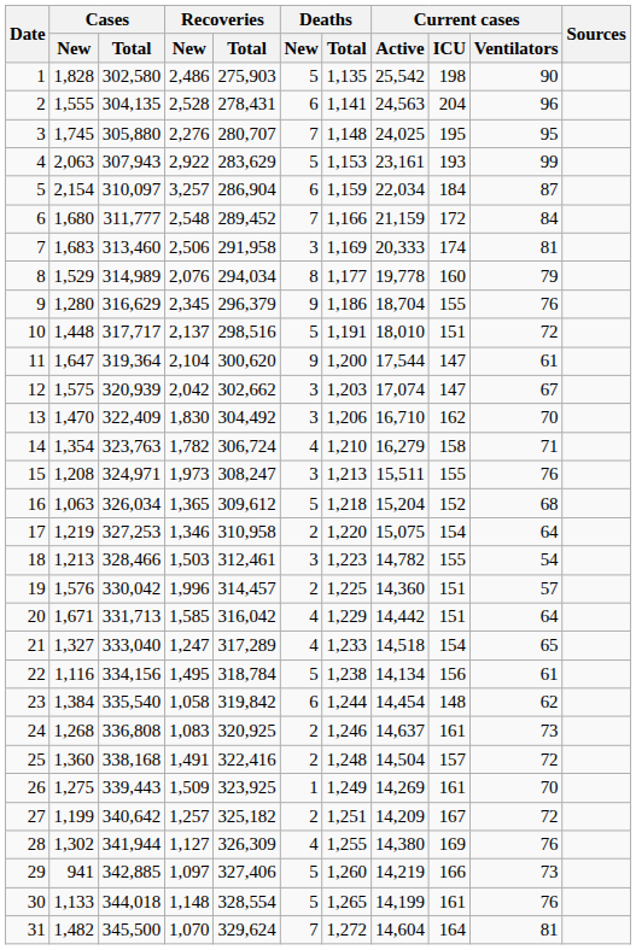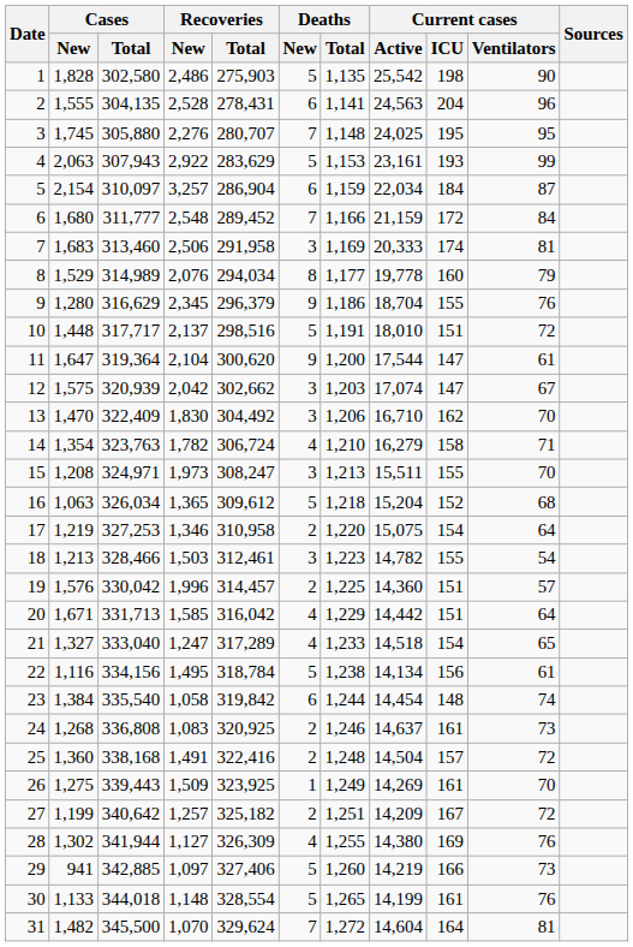15 | Current cases / Ventilators: 76 -> 70
23 | Current cases / Ventilators: 62 -> 74
